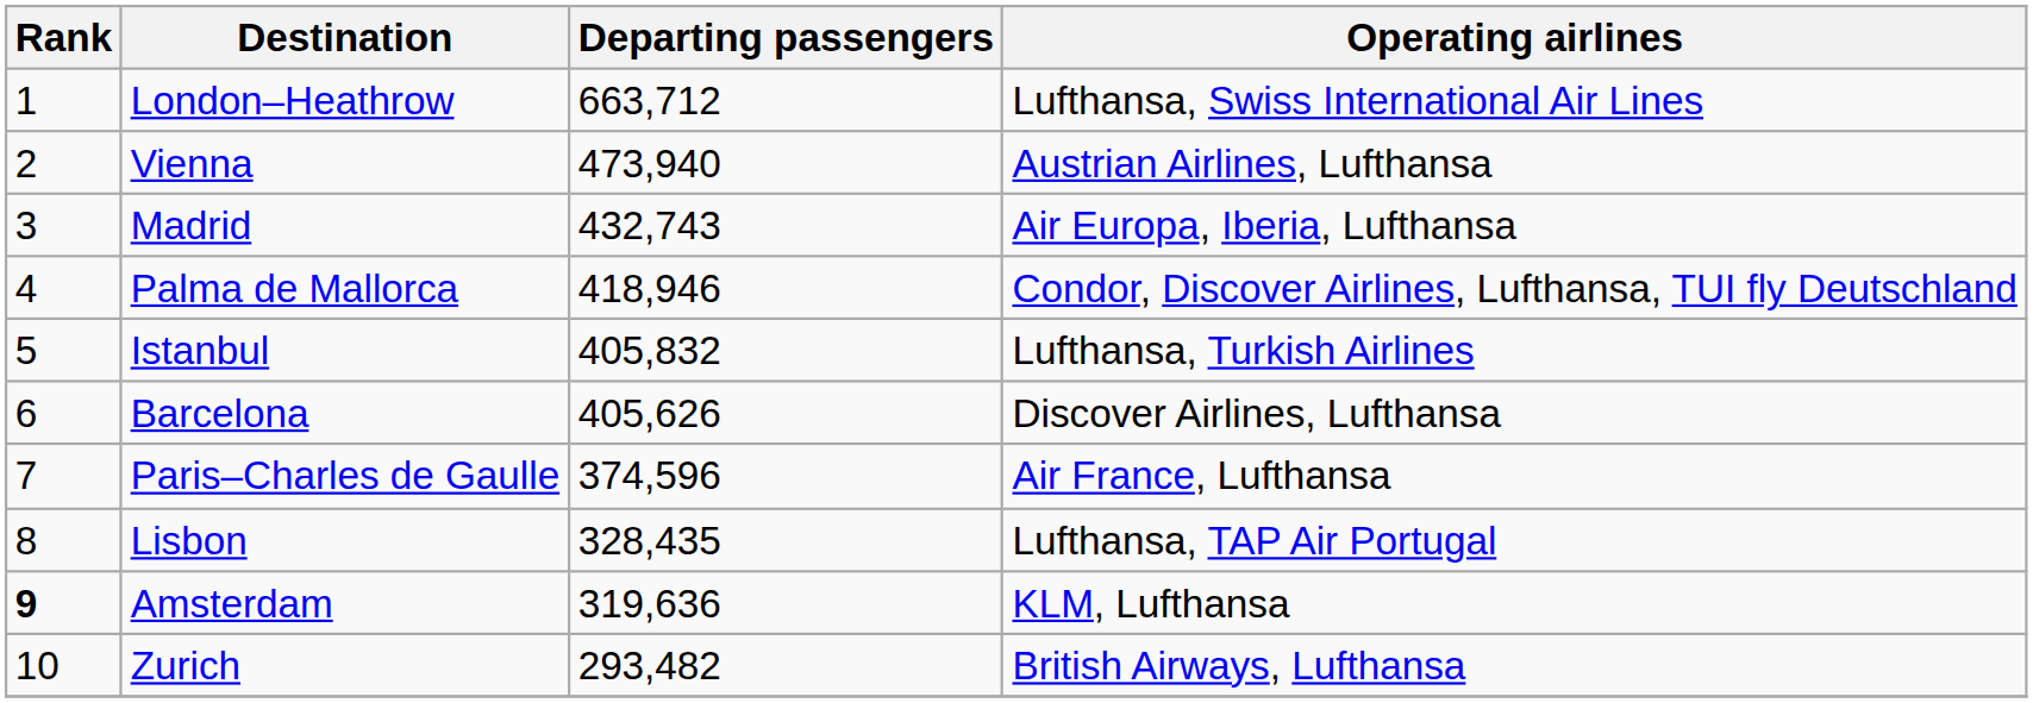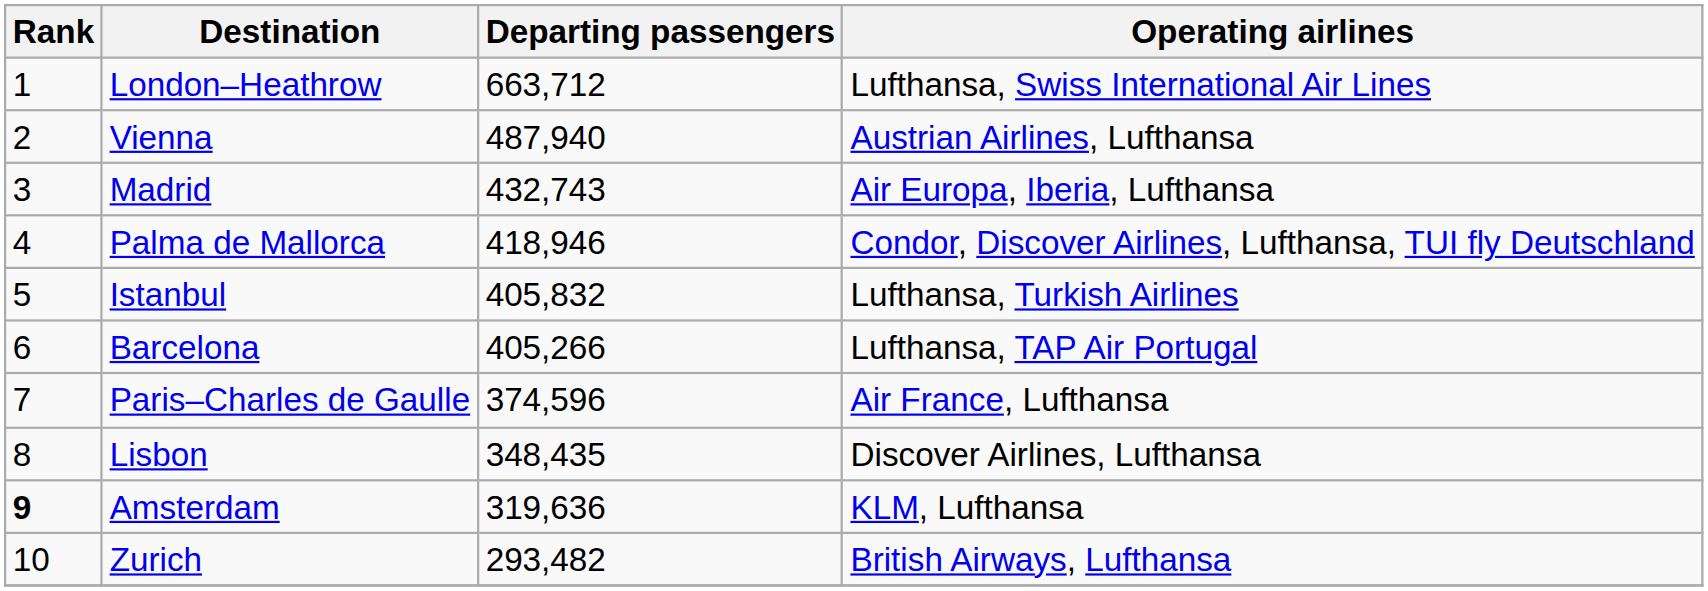Vienna | Departing passengers: 473,940 -> 487,940
Barcelona | Departing passengers: 405,626 -> 405,266
Barcelona | Operating airlines: Discover Airlines, Lufthansa -> Lufthansa, TAP Air Portugal
Lisbon | Departing passengers: 328,435 -> 348,435
Lisbon | Operating airlines: Lufthansa, TAP Air Portugal -> Discover Airlines, Lufthansa
